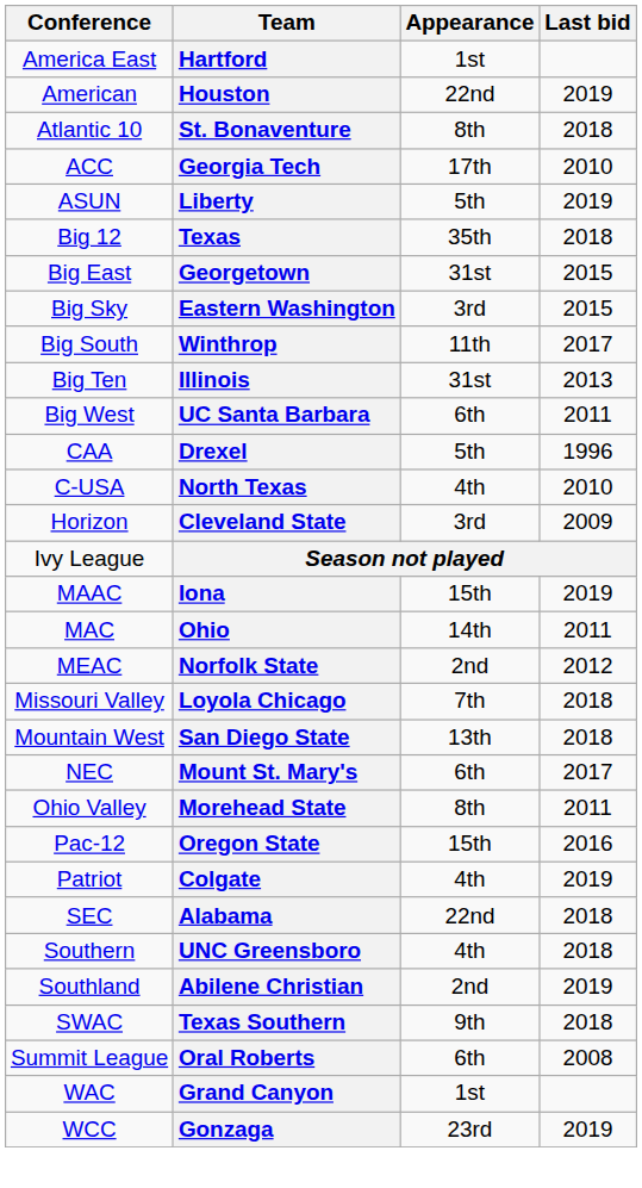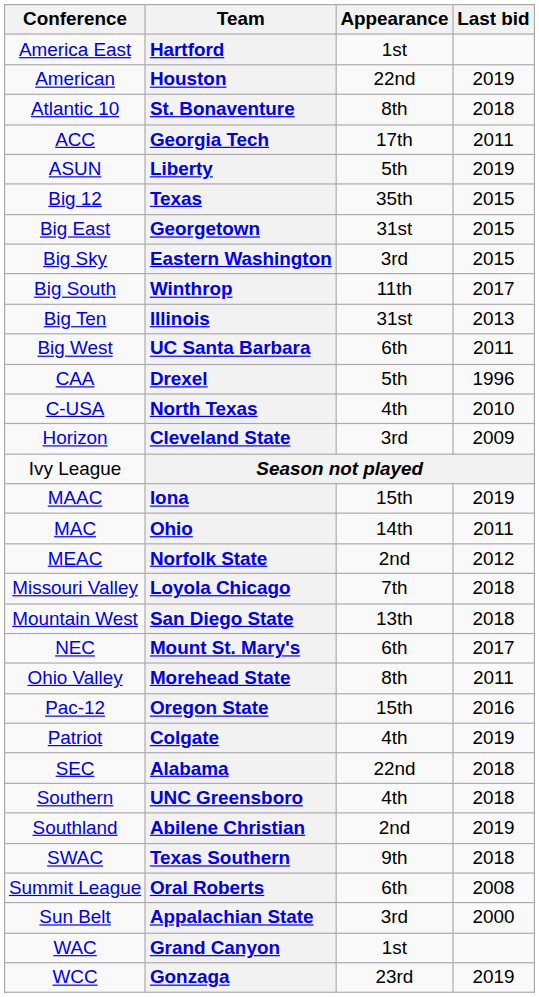Georgia Tech | Last bid: 2010 -> 2011
Texas | Last bid: 2018 -> 2015
+ row: Sun Belt | Appalachian State | 3rd | 2000
